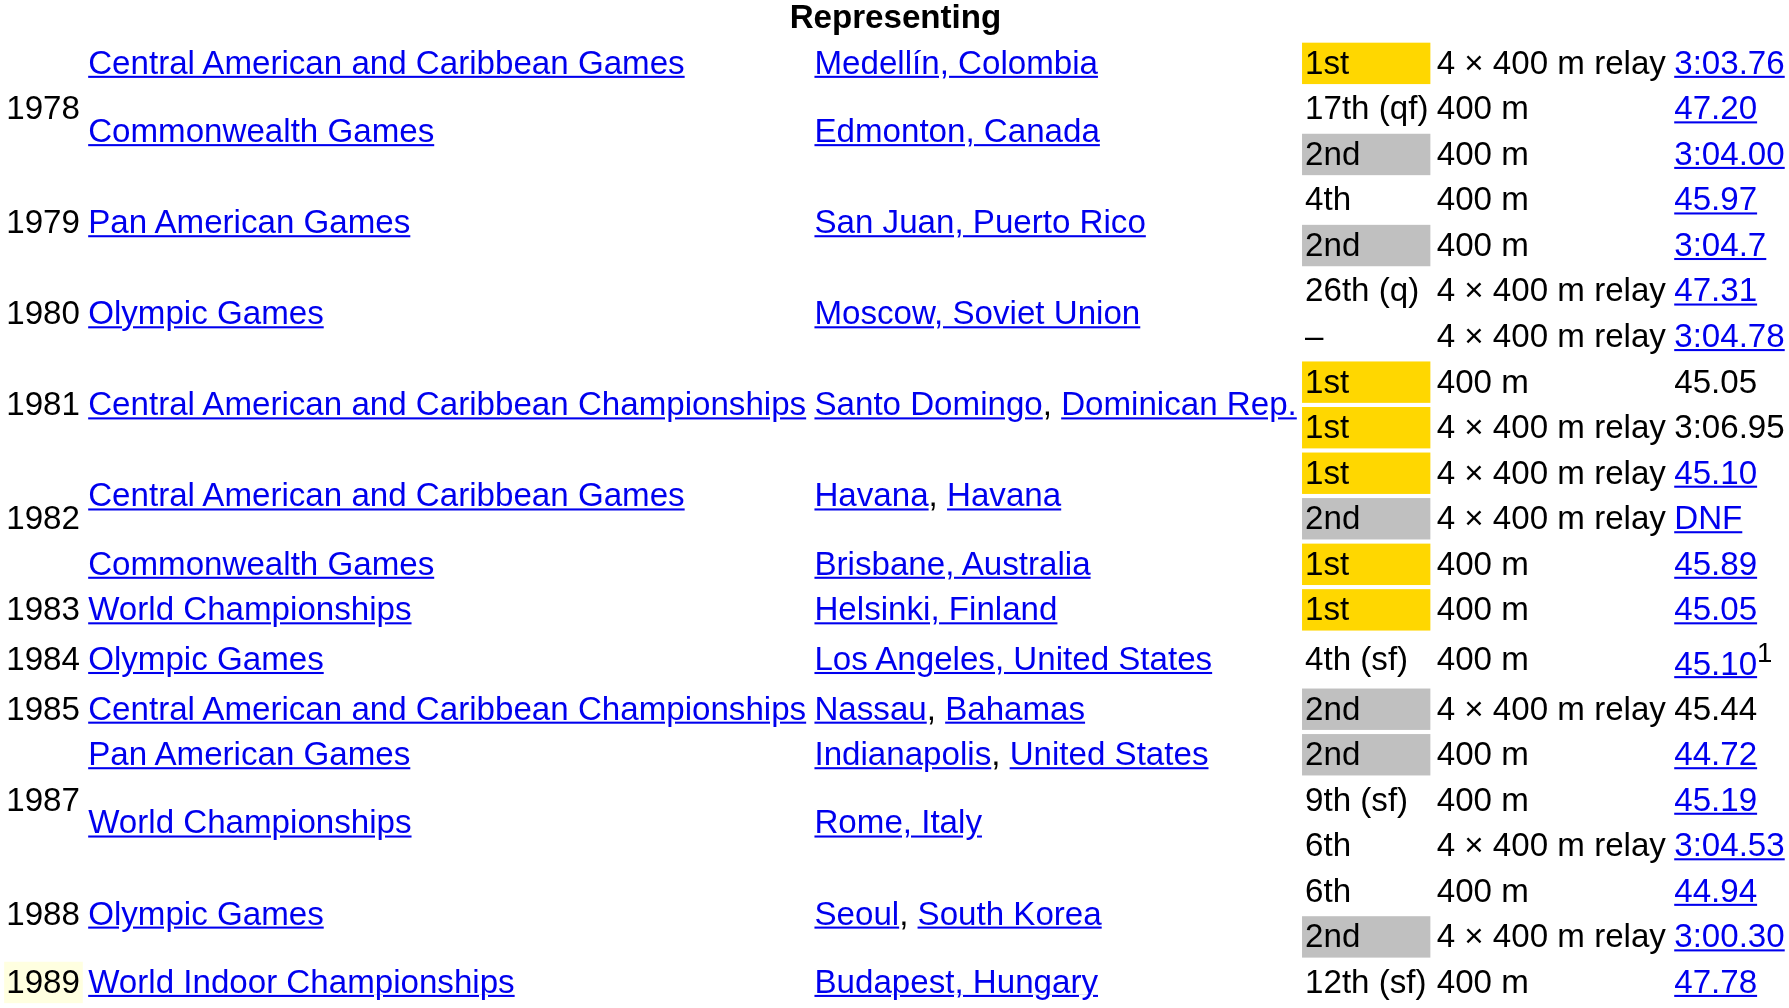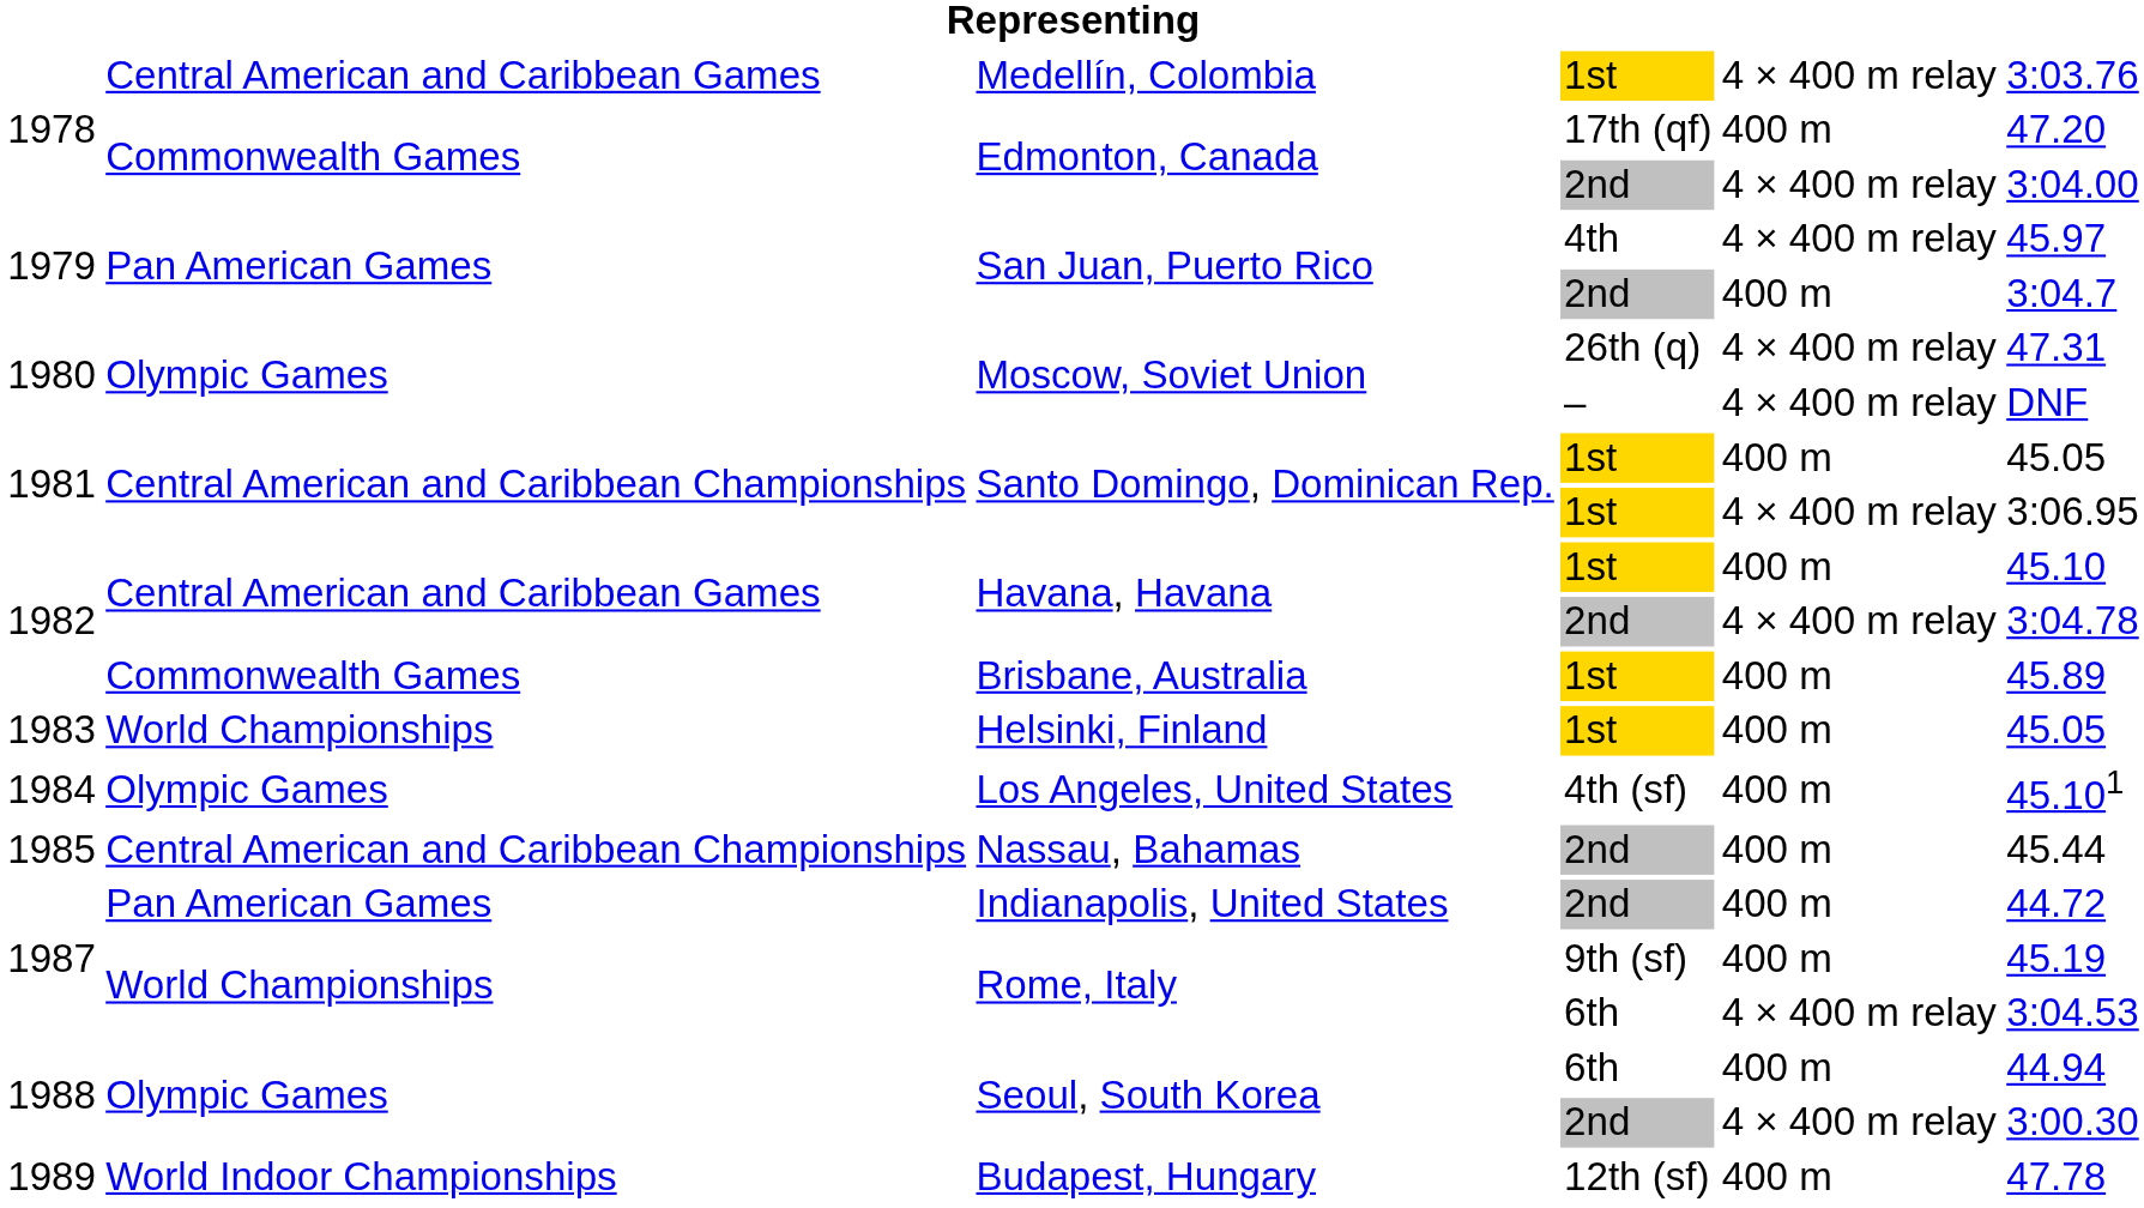Edmonton, Canada / 2nd | column 5: 400 m -> 4 × 400 m relay
San Juan, Puerto Rico / 4th | column 5: 400 m -> 4 × 400 m relay
Moscow, Soviet Union / – | column 6: 3:04.78 -> DNF
Havana, Havana / 1st | column 5: 4 × 400 m relay -> 400 m
Havana, Havana / 2nd | column 6: DNF -> 3:04.78
Nassau, Bahamas | column 5: 4 × 400 m relay -> 400 m
Budapest, Hungary | column 1: lightyellow background -> no background
